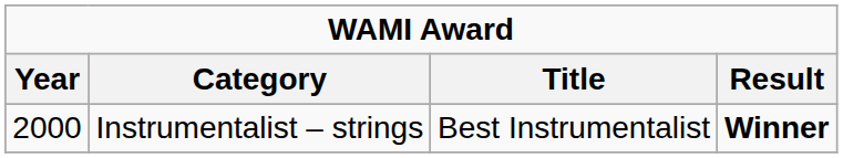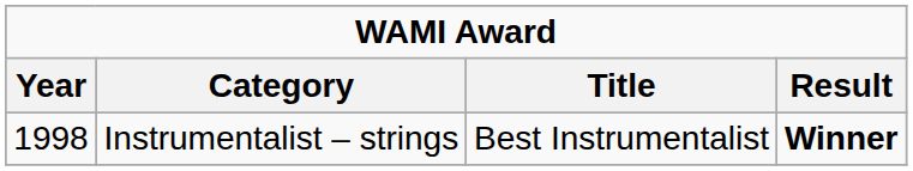Instrumentalist – strings | Year: 2000 -> 1998
